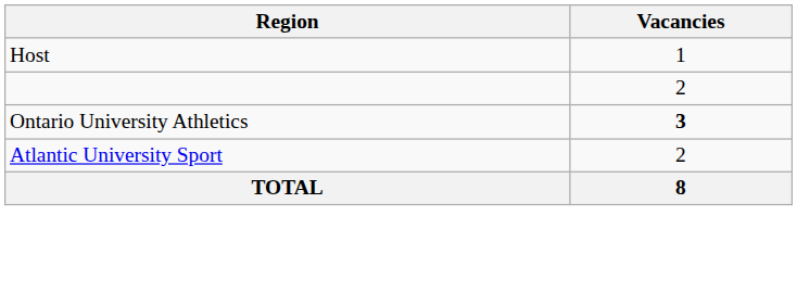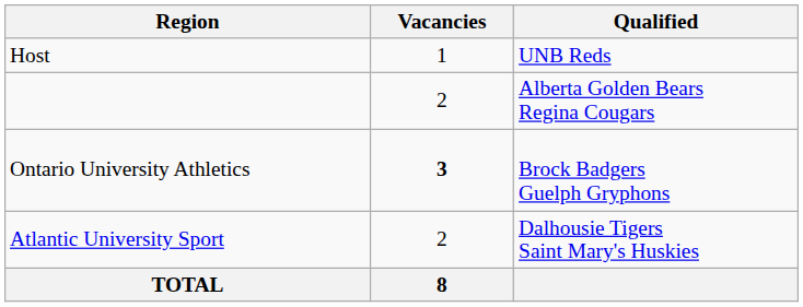+ column: Qualified | UNB Reds | Alberta Golden Bears Regina Cougars | Brock Badgers Guelph Gryphons | Dalhousie Tigers Saint Mary's Huskies
